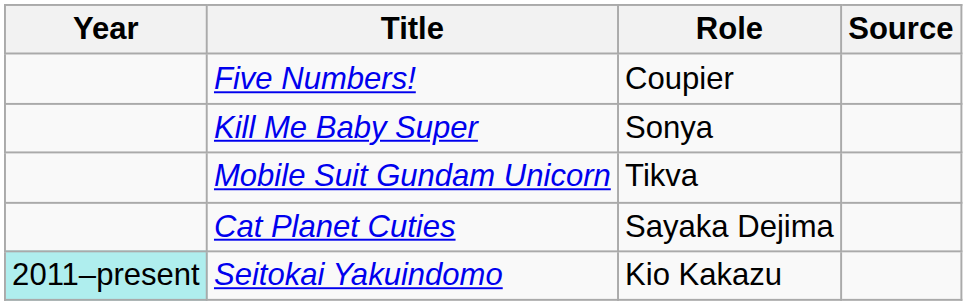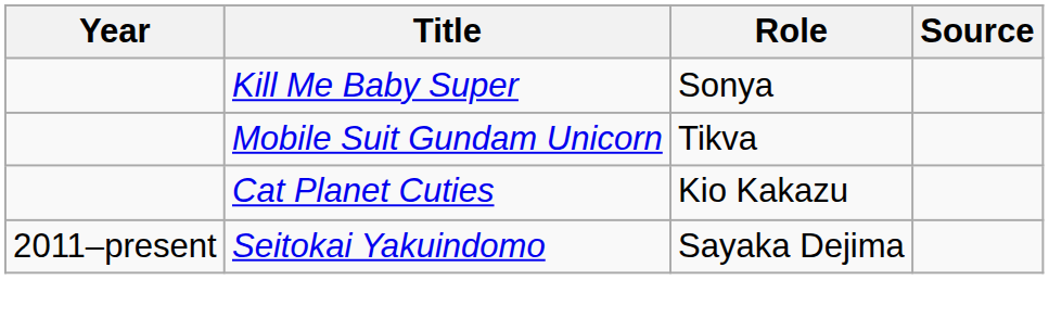- row: Five Numbers! | Coupier
Cat Planet Cuties | Role: Sayaka Dejima -> Kio Kakazu
Seitokai Yakuindomo | Year: paleturquoise background -> no background
Seitokai Yakuindomo | Role: Kio Kakazu -> Sayaka Dejima
